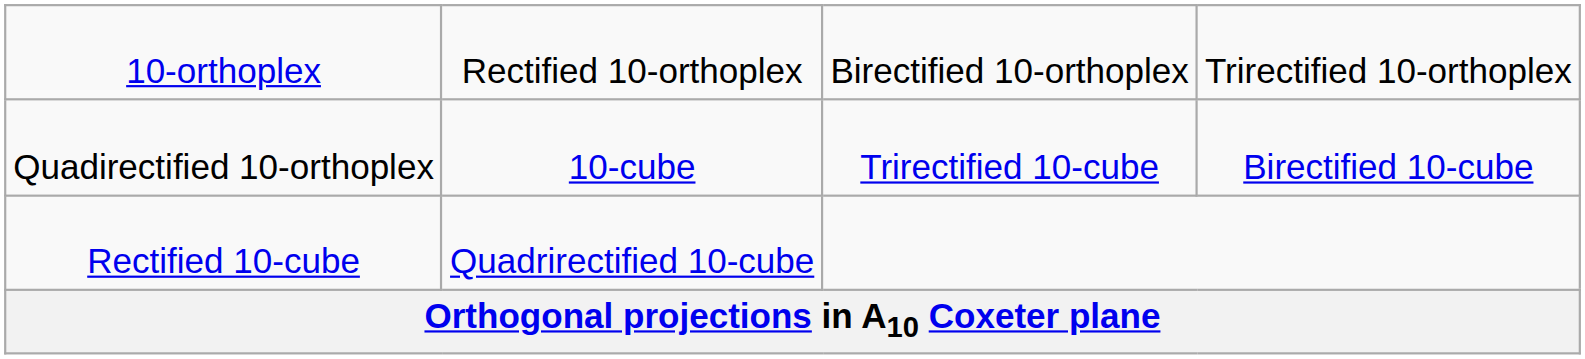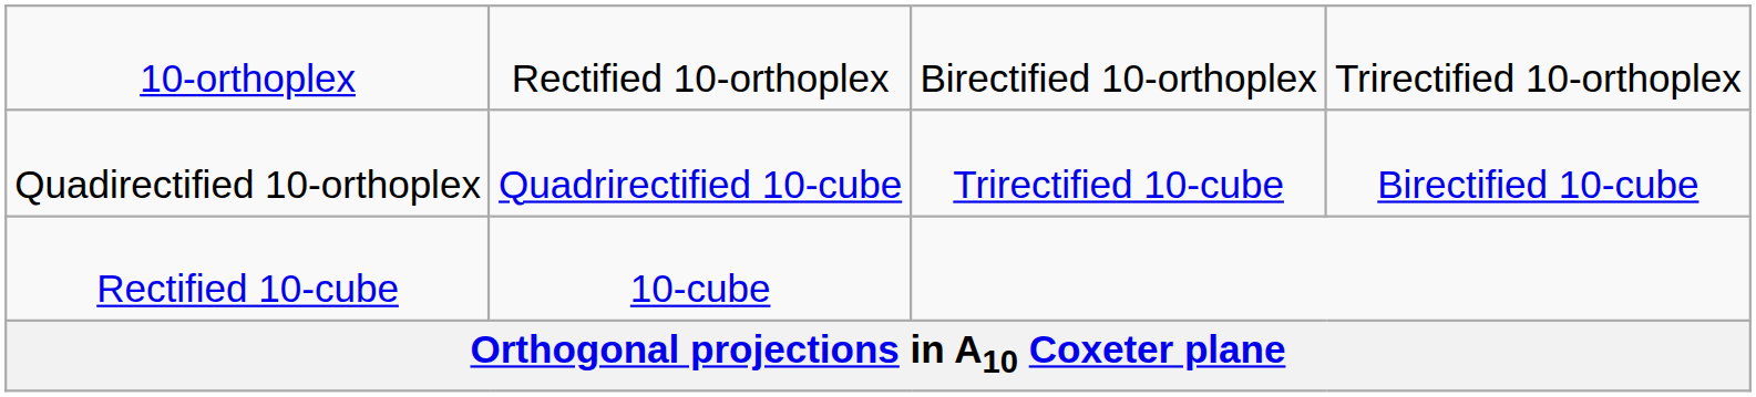Quadirectified 10-orthoplex | column 2: 10-cube -> Quadrirectified 10-cube
Rectified 10-cube | column 2: Quadrirectified 10-cube -> 10-cube
